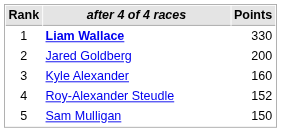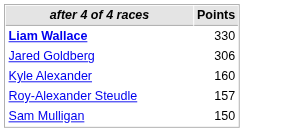- column: Rank | 1 | 2 | 3 | 4 | 5
Jared Goldberg | Points: 200 -> 306
Roy-Alexander Steudle | Points: 152 -> 157
